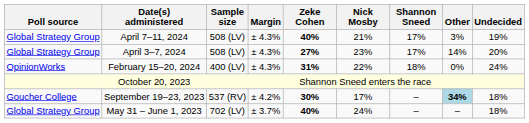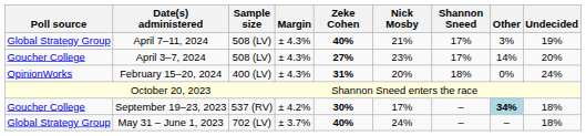April 3–7, 2024 | Poll source: Global Strategy Group -> Goucher College
February 15–20, 2024 | Nick Mosby: 22% -> 20%
